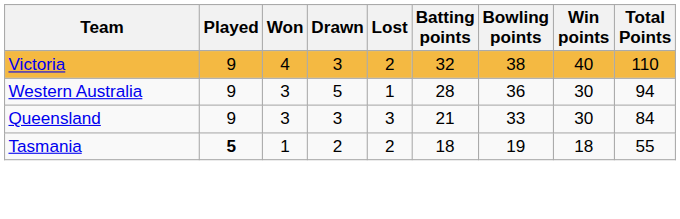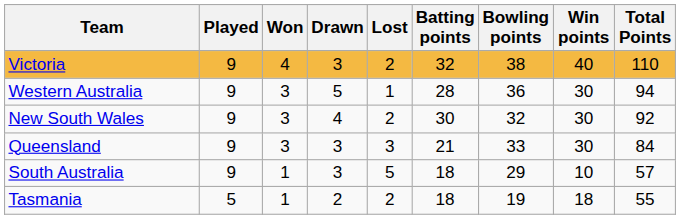+ row: New South Wales | 9 | 3 | 4 | 2 | 30 | 32 | 30 | 92
+ row: South Australia | 9 | 1 | 3 | 5 | 18 | 29 | 10 | 57
Tasmania | Played: bold -> normal
